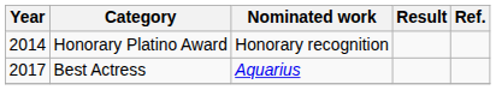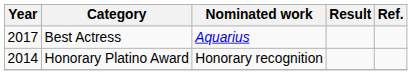rows swapped: Honorary Platino Award <-> Best Actress
